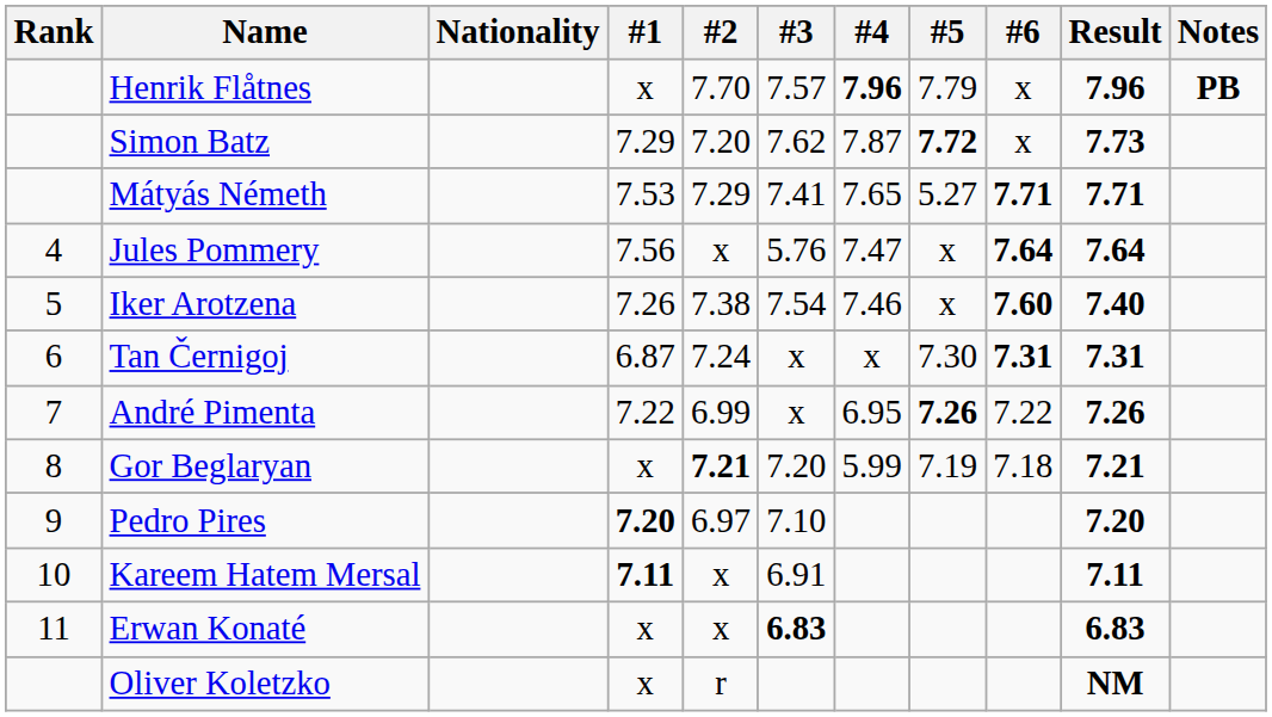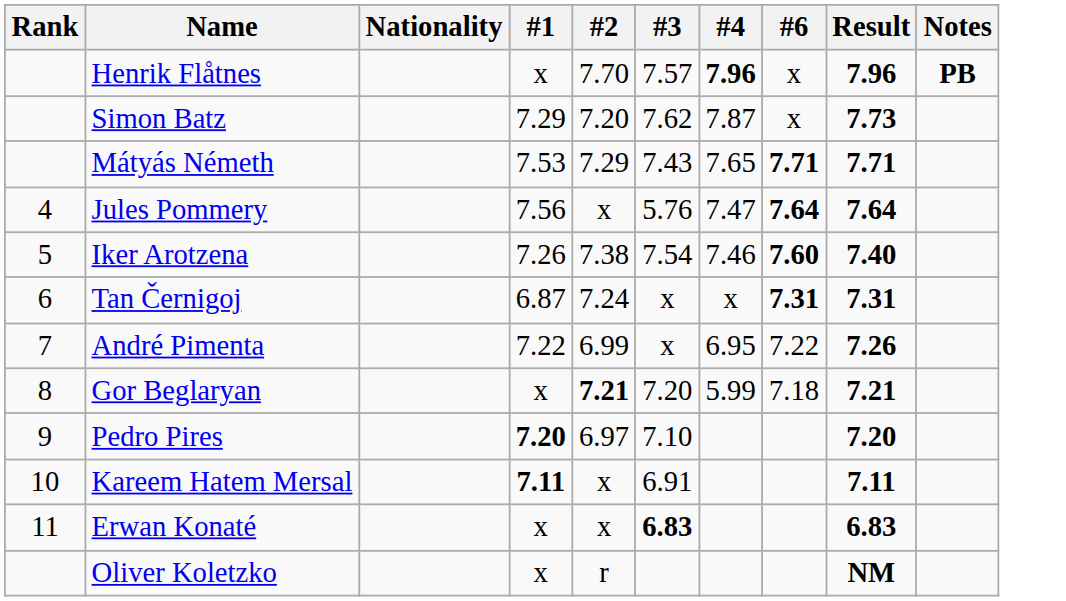- column: #5 | 7.79 | 7.72 | 5.27 | x | x | 7.30 | 7.26 | 7.19
Mátyás Németh | #3: 7.41 -> 7.43
